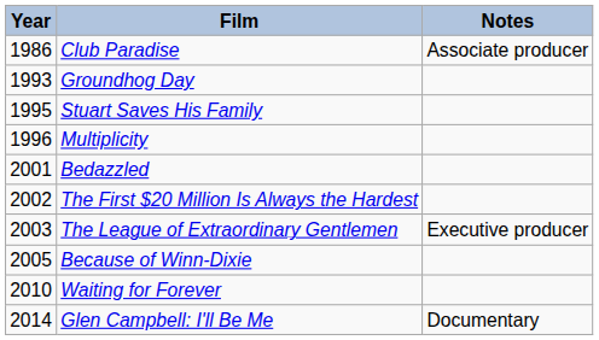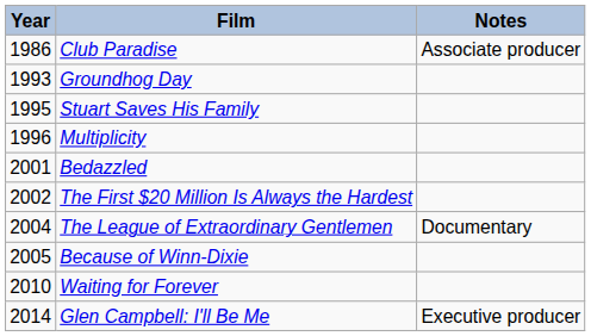The League of Extraordinary Gentlemen | Year: 2003 -> 2004
The League of Extraordinary Gentlemen | Notes: Executive producer -> Documentary
Glen Campbell: I'll Be Me | Notes: Documentary -> Executive producer
